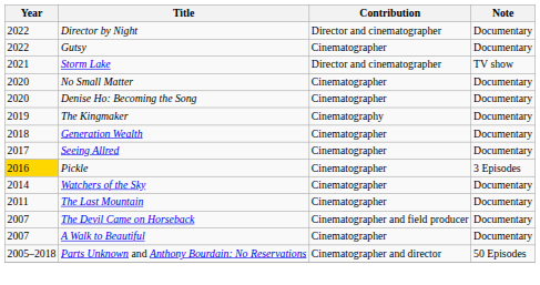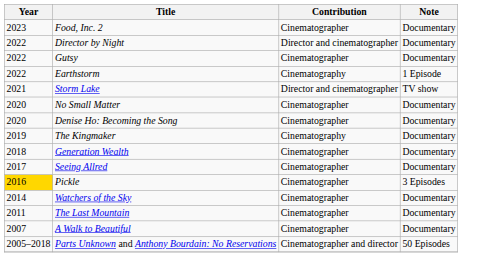+ row: 2023 | Food, Inc. 2 | Cinematographer | Documentary
+ row: 2022 | Earthstorm | Cinematography | 1 Episode
- row: 2007 | The Devil Came on Horseback | Cinematographer and field producer | Documentary
